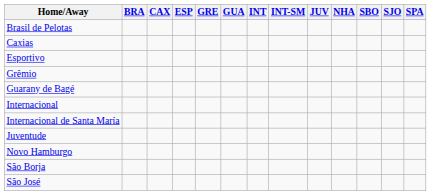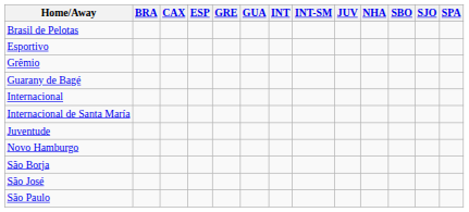- row: Caxias
+ row: São Paulo
